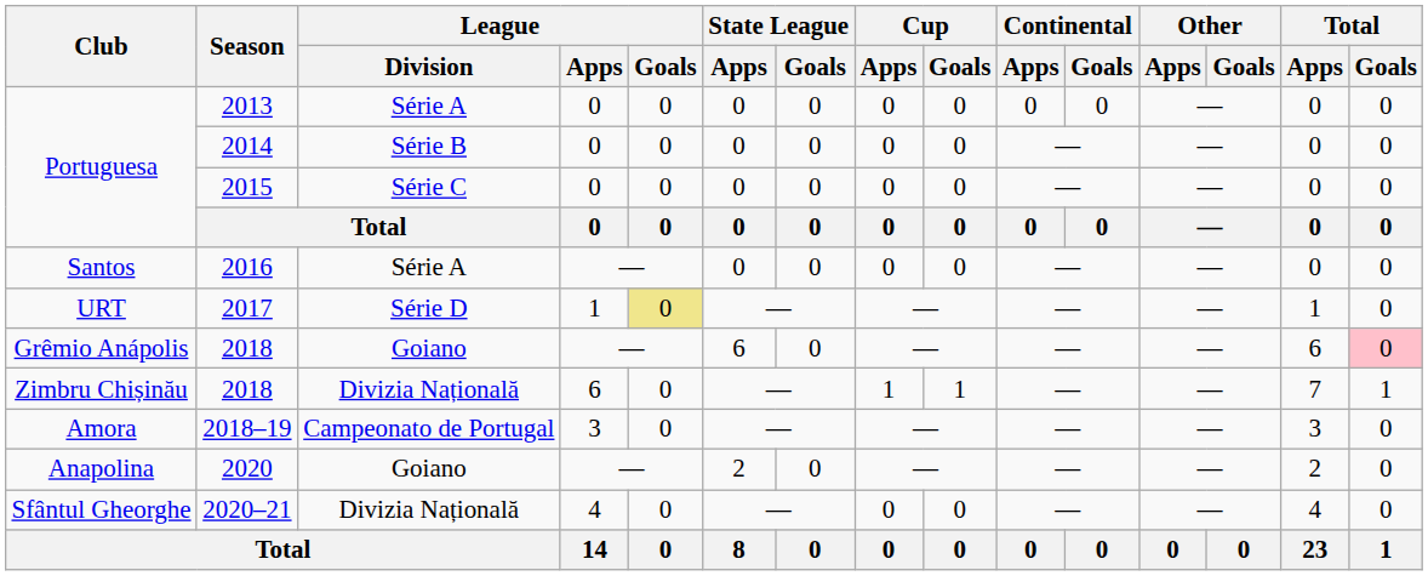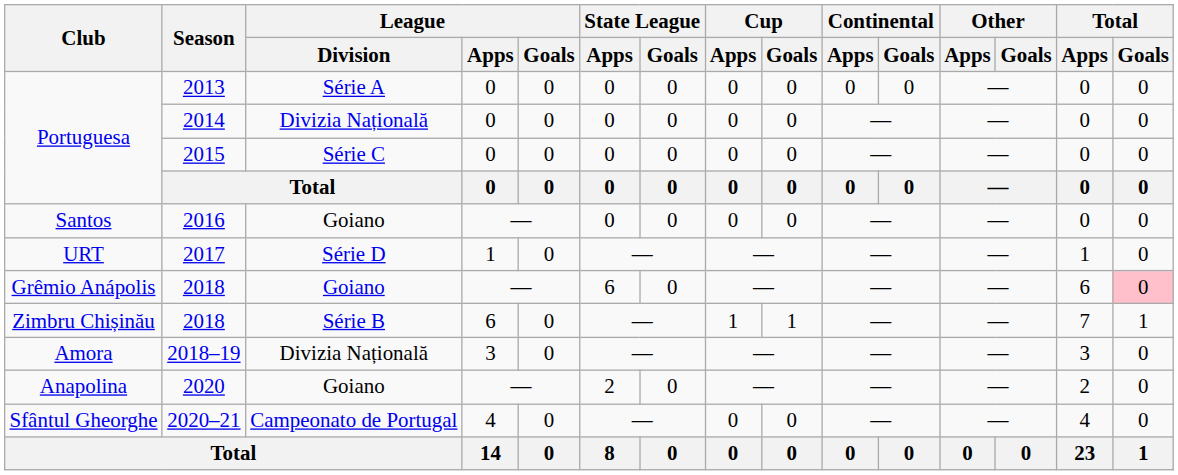2014 | League / Division: Série B -> Divizia Națională
2016 | League / Division: Série A -> Goiano
2017 | League / Goals: khaki background -> no background
Zimbru Chișinău / 2018 | League / Division: Divizia Națională -> Série B
2018–19 | League / Division: Campeonato de Portugal -> Divizia Națională
2020–21 | League / Division: Divizia Națională -> Campeonato de Portugal
